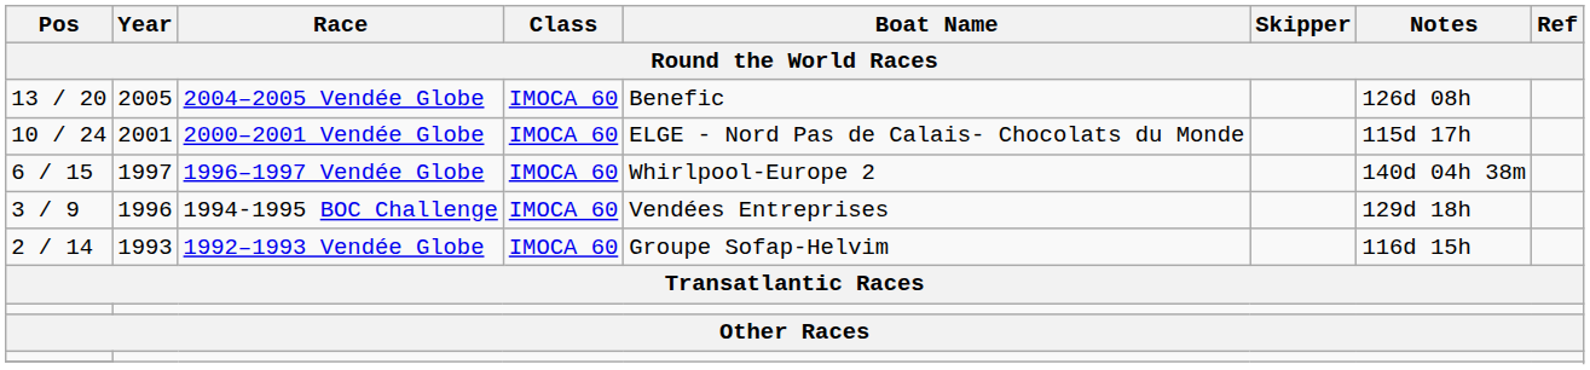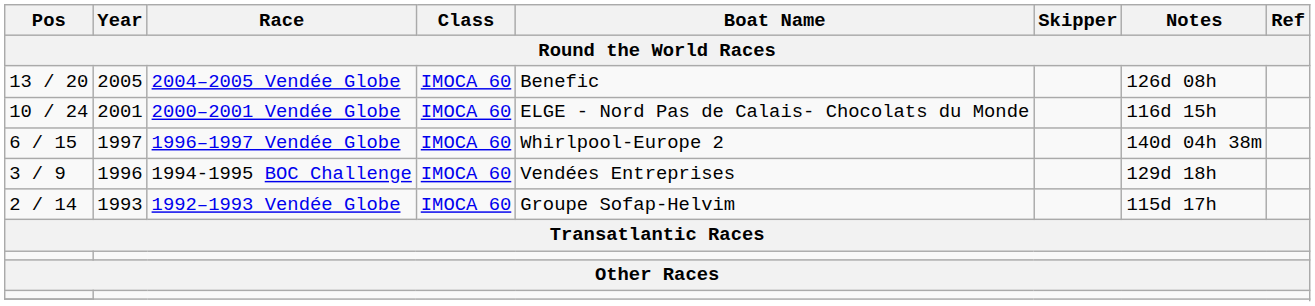10 / 24 | Notes: 115d 17h -> 116d 15h
2 / 14 | Notes: 116d 15h -> 115d 17h
